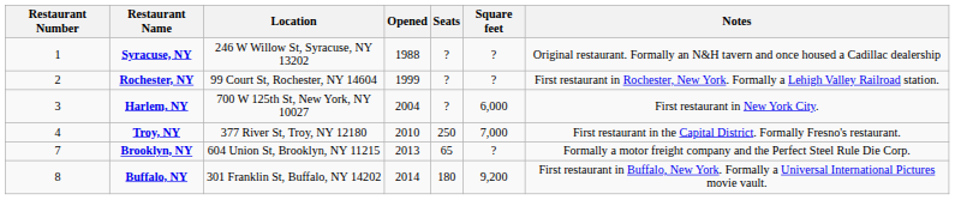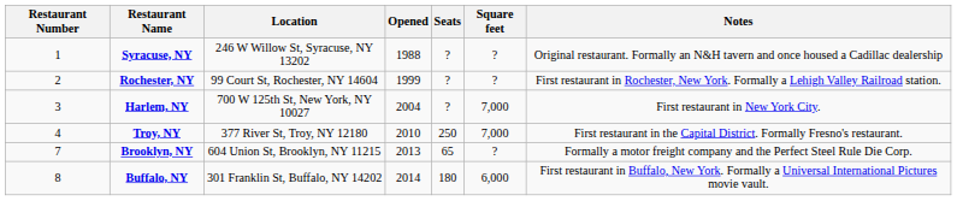Harlem, NY | Square feet: 6,000 -> 7,000
Buffalo, NY | Square feet: 9,200 -> 6,000
